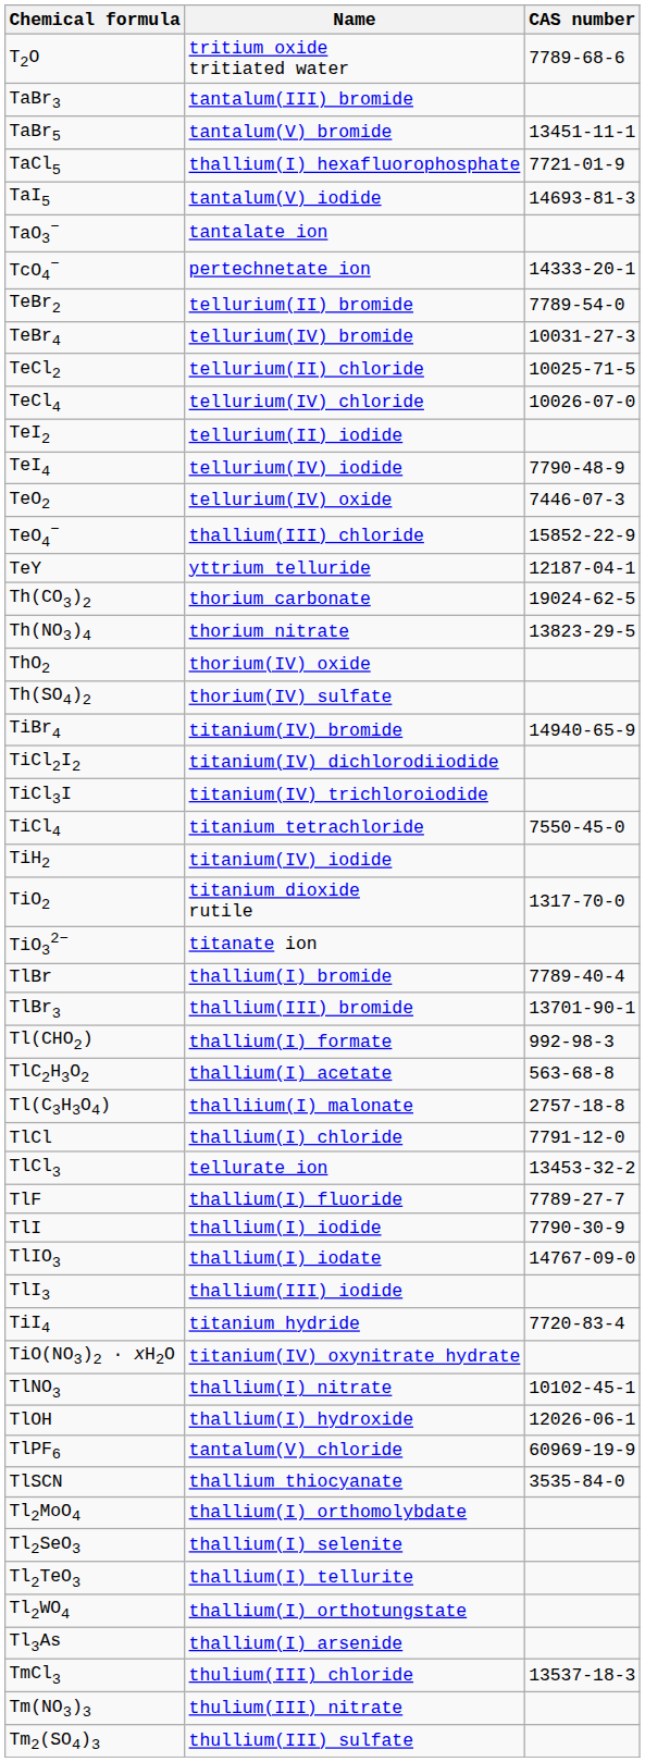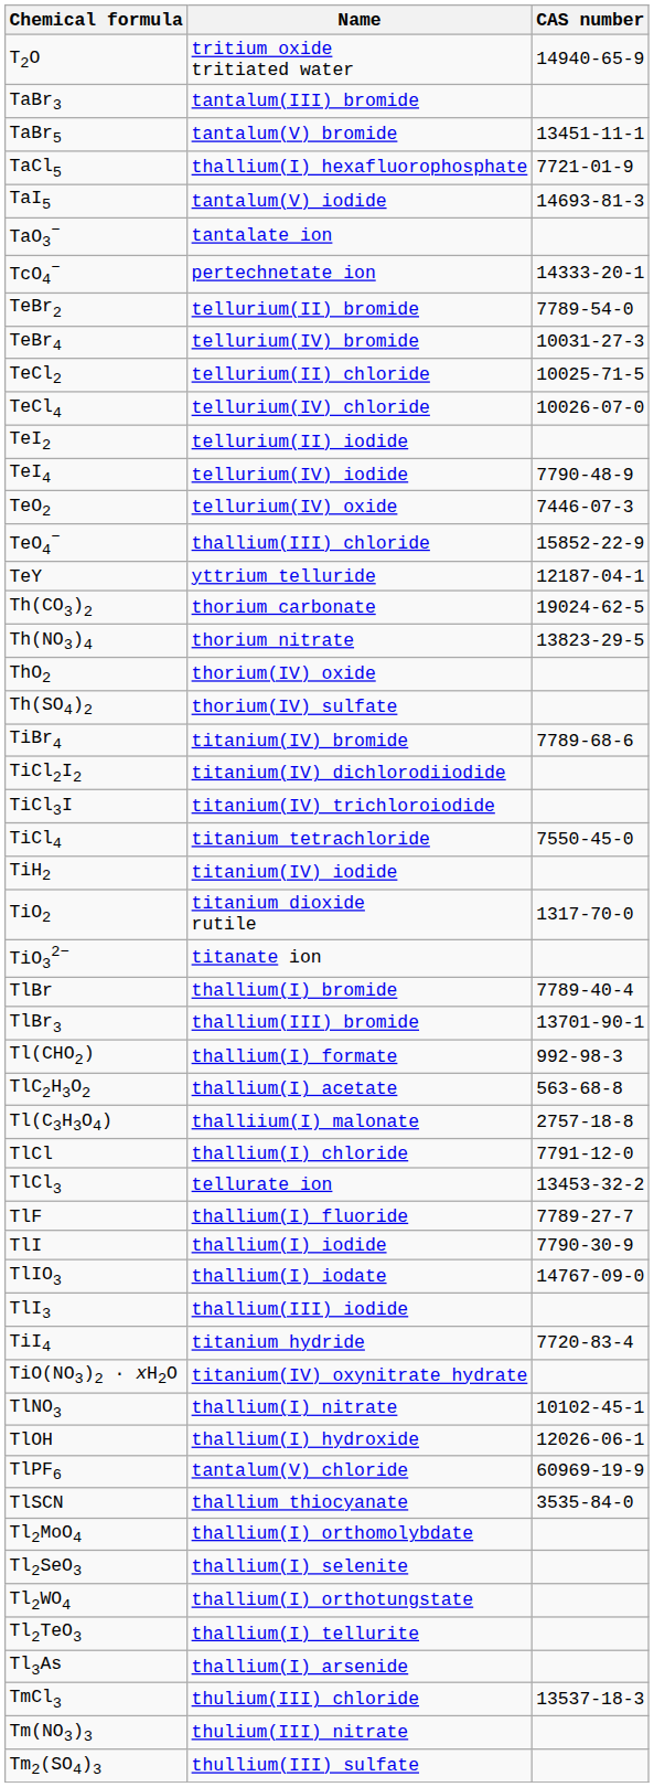T2O | CAS number: 7789-68-6 -> 14940-65-9
TiBr4 | CAS number: 14940-65-9 -> 7789-68-6
rows swapped: Tl2TeO3 <-> Tl2WO4
